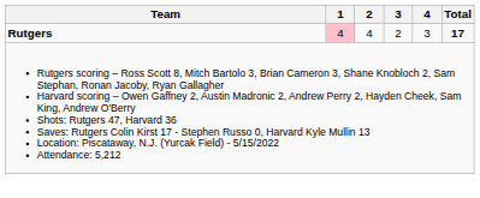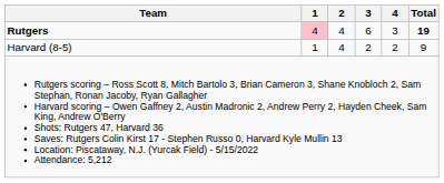Rutgers | 3: 2 -> 6
Rutgers | Total: 17 -> 19
+ row: Harvard (8-5) | 1 | 4 | 2 | 2 | 9
